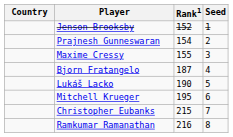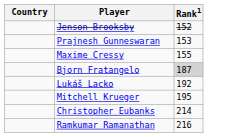- column: Seed | 1 | 2 | 3 | 4 | 5 | 6 | 7 | 8
Prajnesh Gunneswaran | Rank1: 154 -> 153
Bjorn Fratangelo | Rank1: no background -> lightgrey background
Lukáš Lacko | Rank1: 190 -> 192
Christopher Eubanks | Rank1: 215 -> 214
